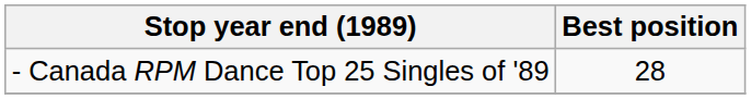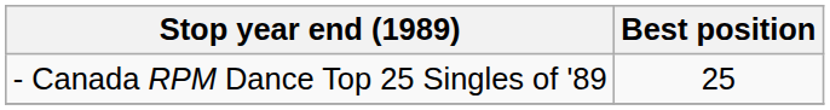- Canada RPM Dance Top 25 Singles of '89 | Best position: 28 -> 25
